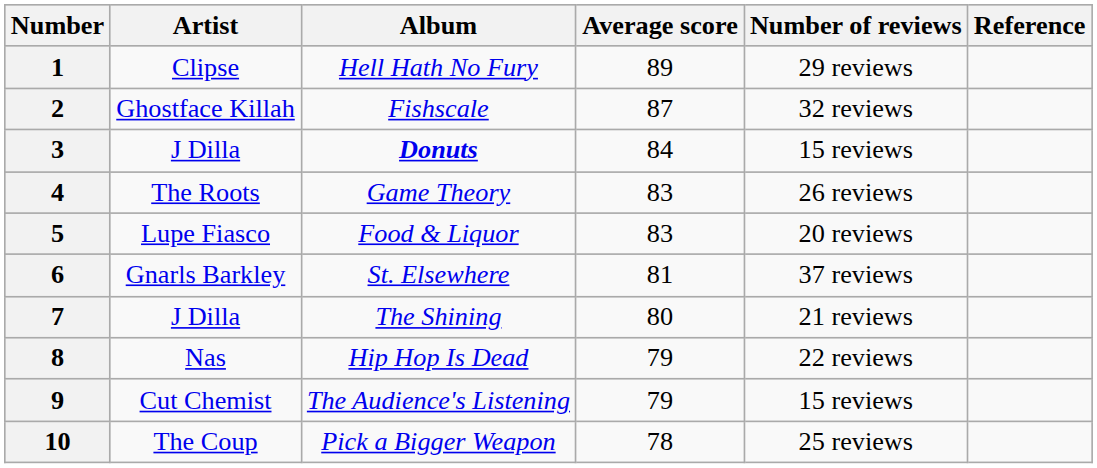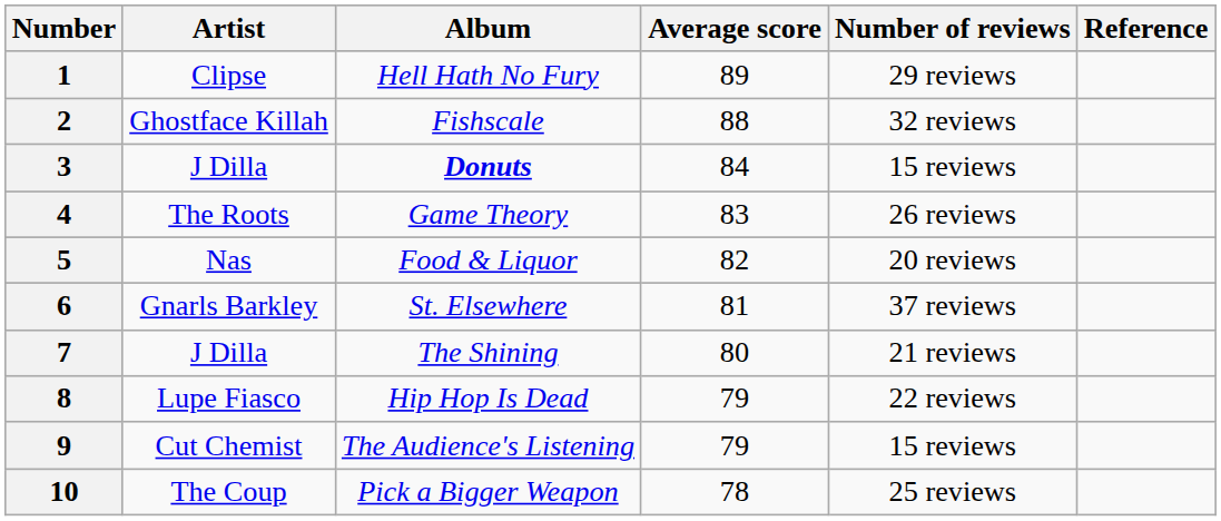2 | Average score: 87 -> 88
5 | Artist: Lupe Fiasco -> Nas
5 | Average score: 83 -> 82
8 | Artist: Nas -> Lupe Fiasco
